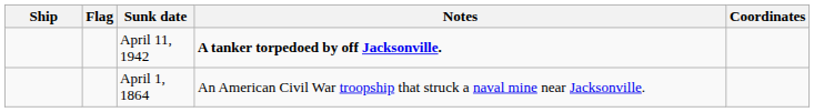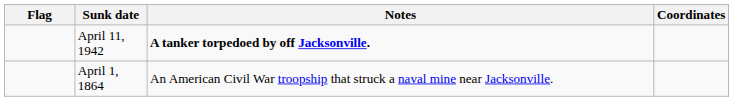- column: Ship
